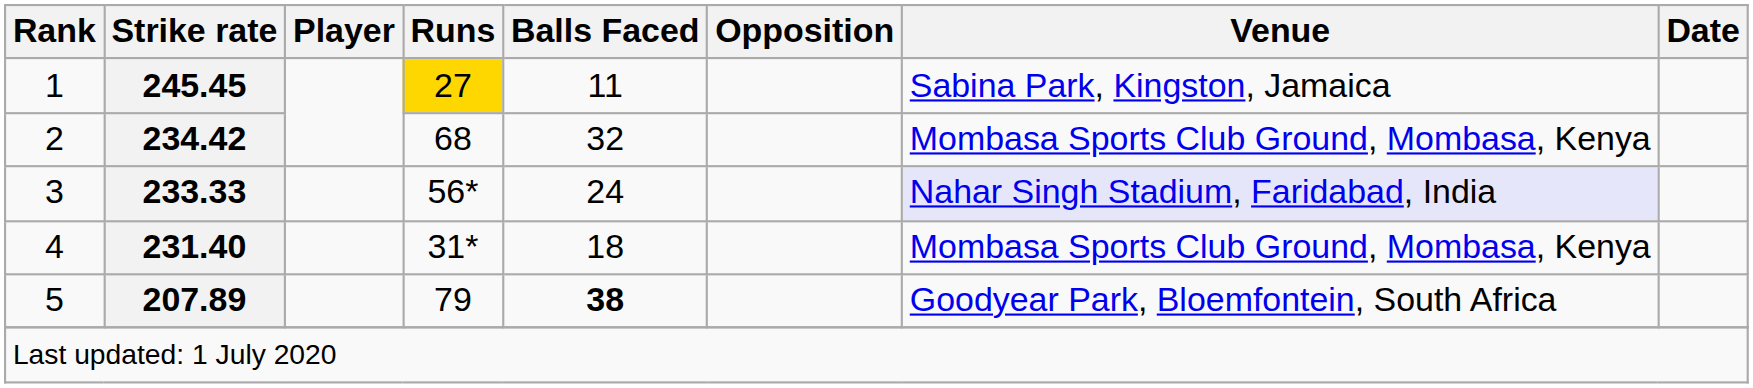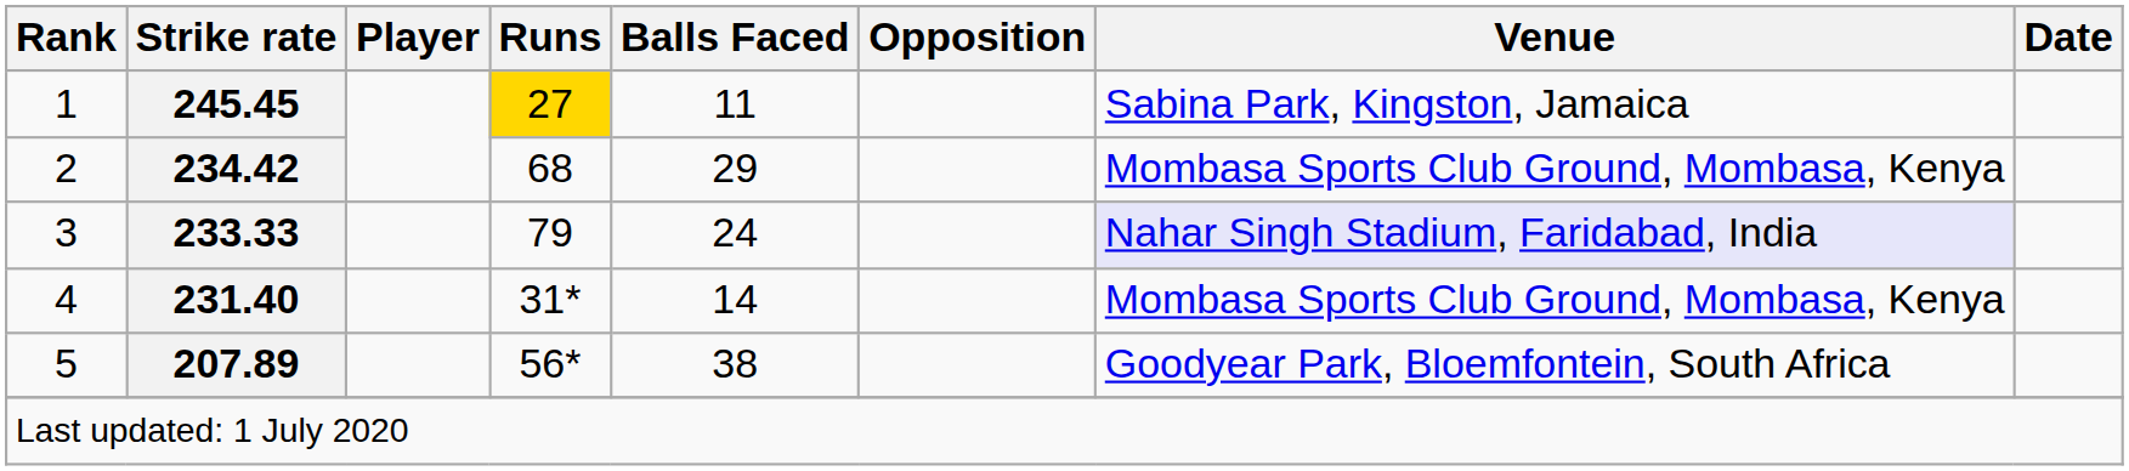2 | Balls Faced: 32 -> 29
3 | Runs: 56* -> 79
4 | Balls Faced: 18 -> 14
5 | Runs: 79 -> 56*
5 | Balls Faced: bold -> normal
